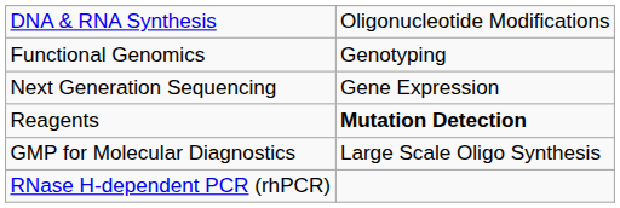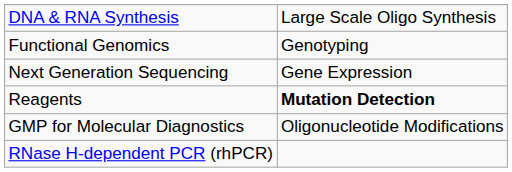DNA & RNA Synthesis | column 2: Oligonucleotide Modifications -> Large Scale Oligo Synthesis
GMP for Molecular Diagnostics | column 2: Large Scale Oligo Synthesis -> Oligonucleotide Modifications
